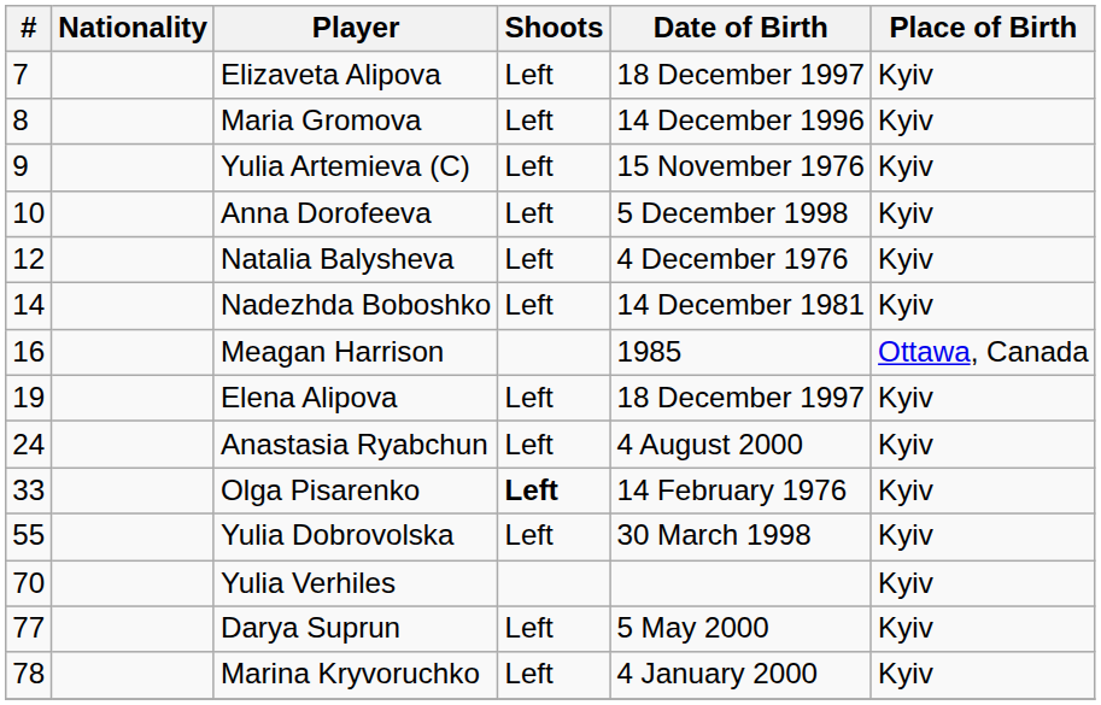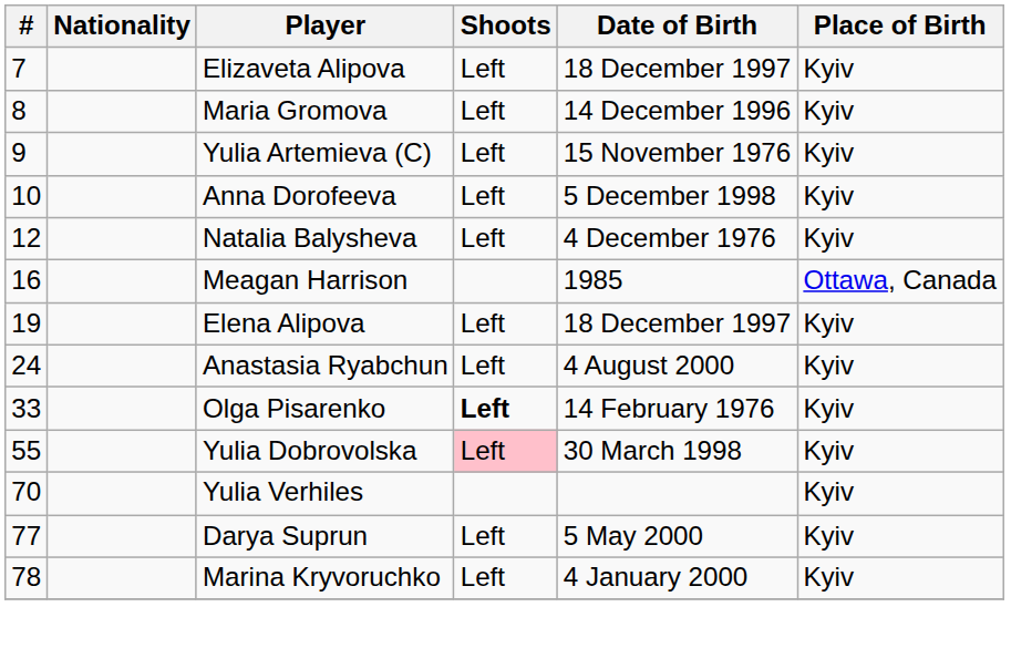- row: 14 | Nadezhda Boboshko | Left | 14 December 1981 | Kyiv
Yulia Dobrovolska | Shoots: no background -> pink background
